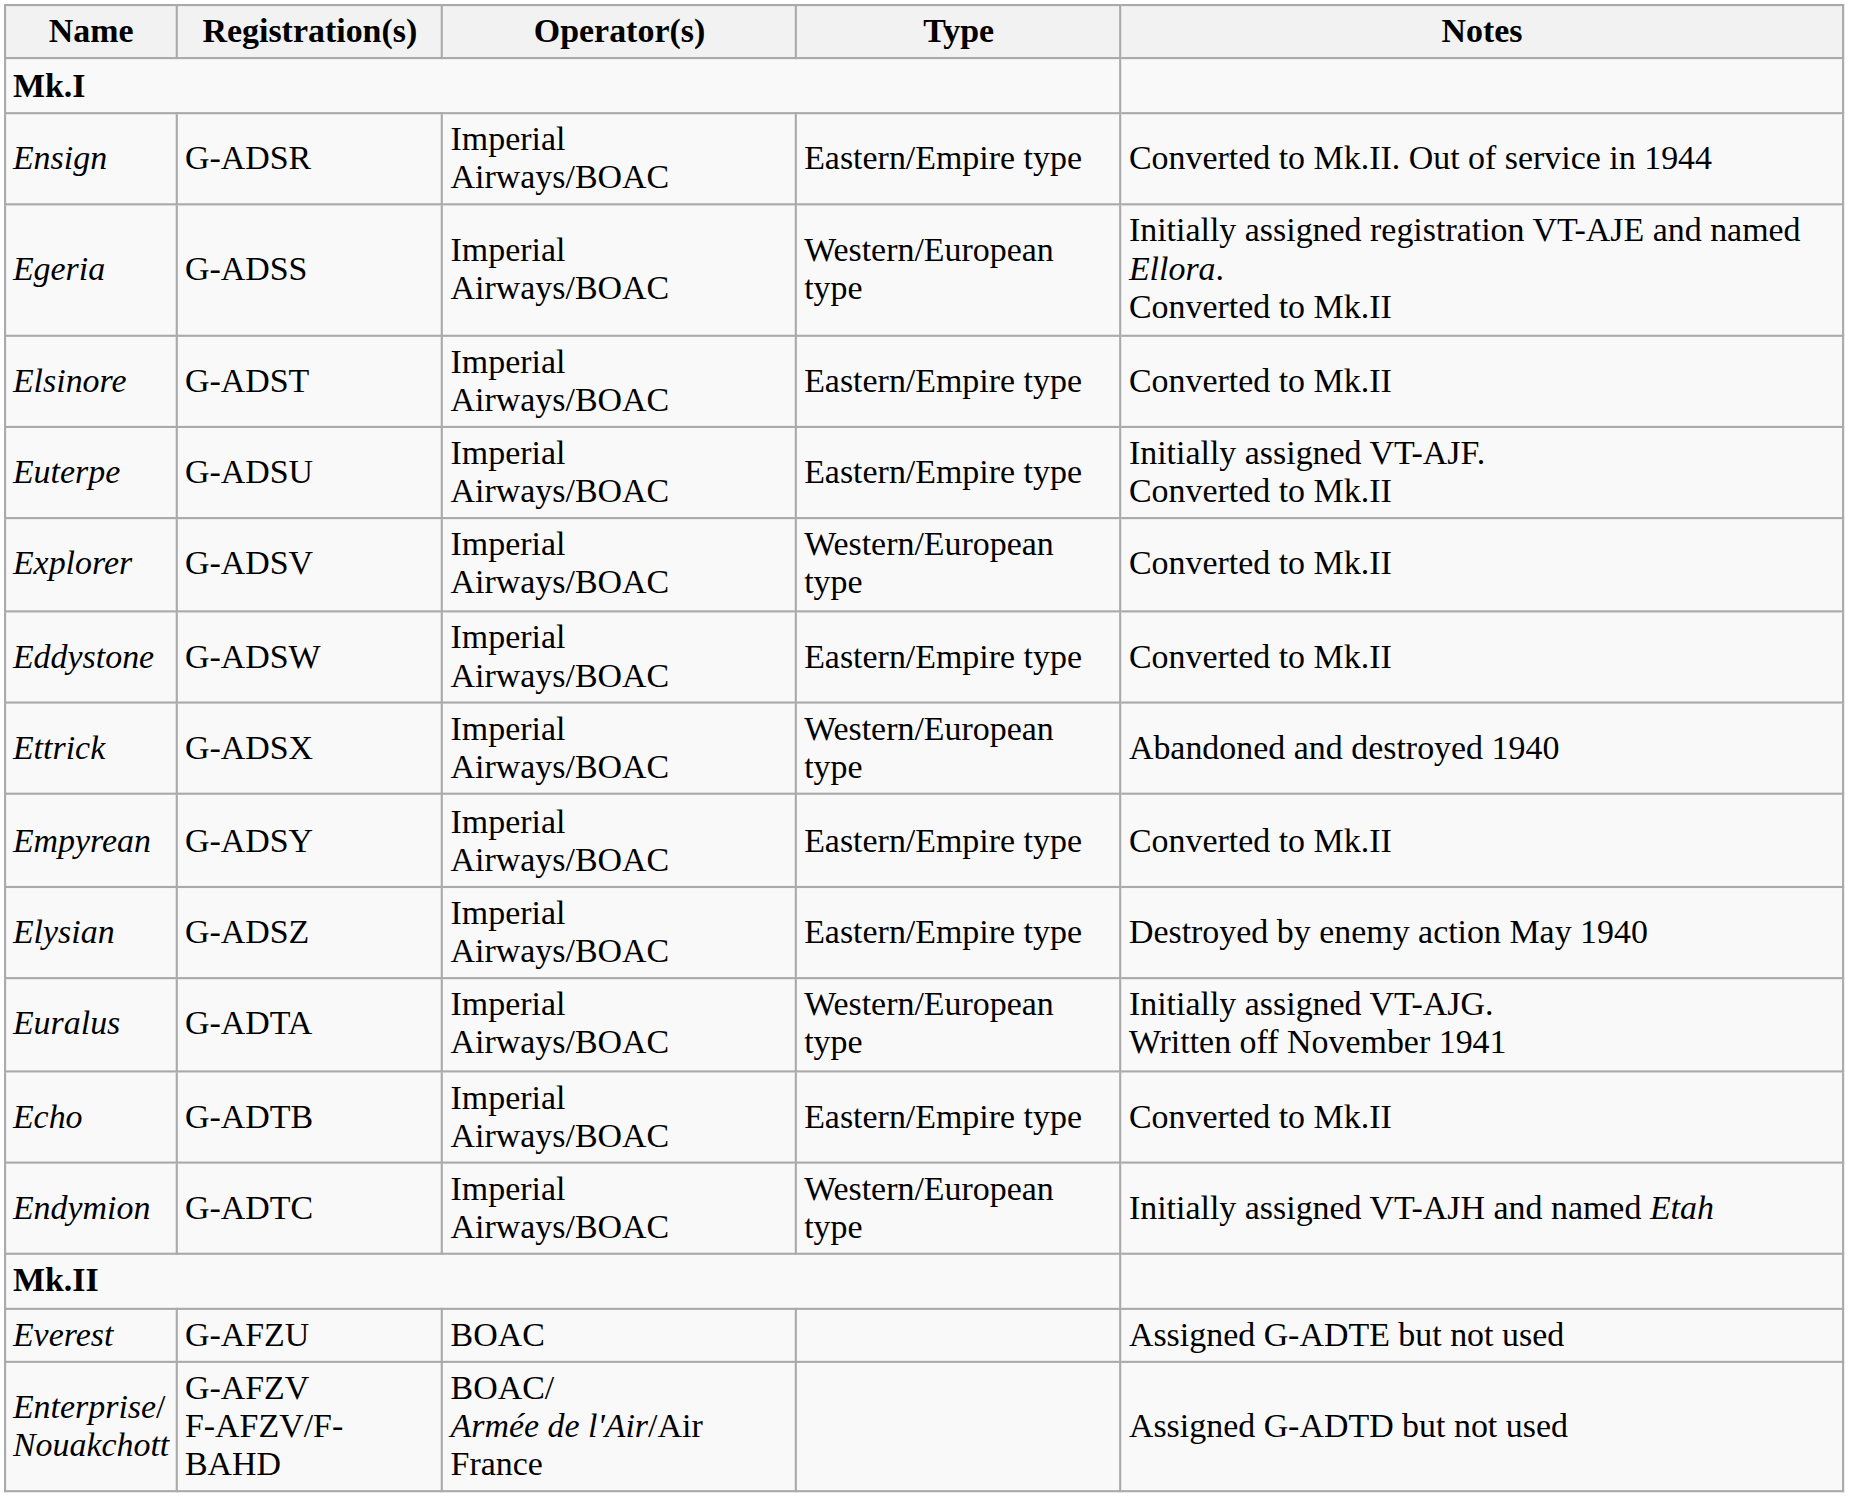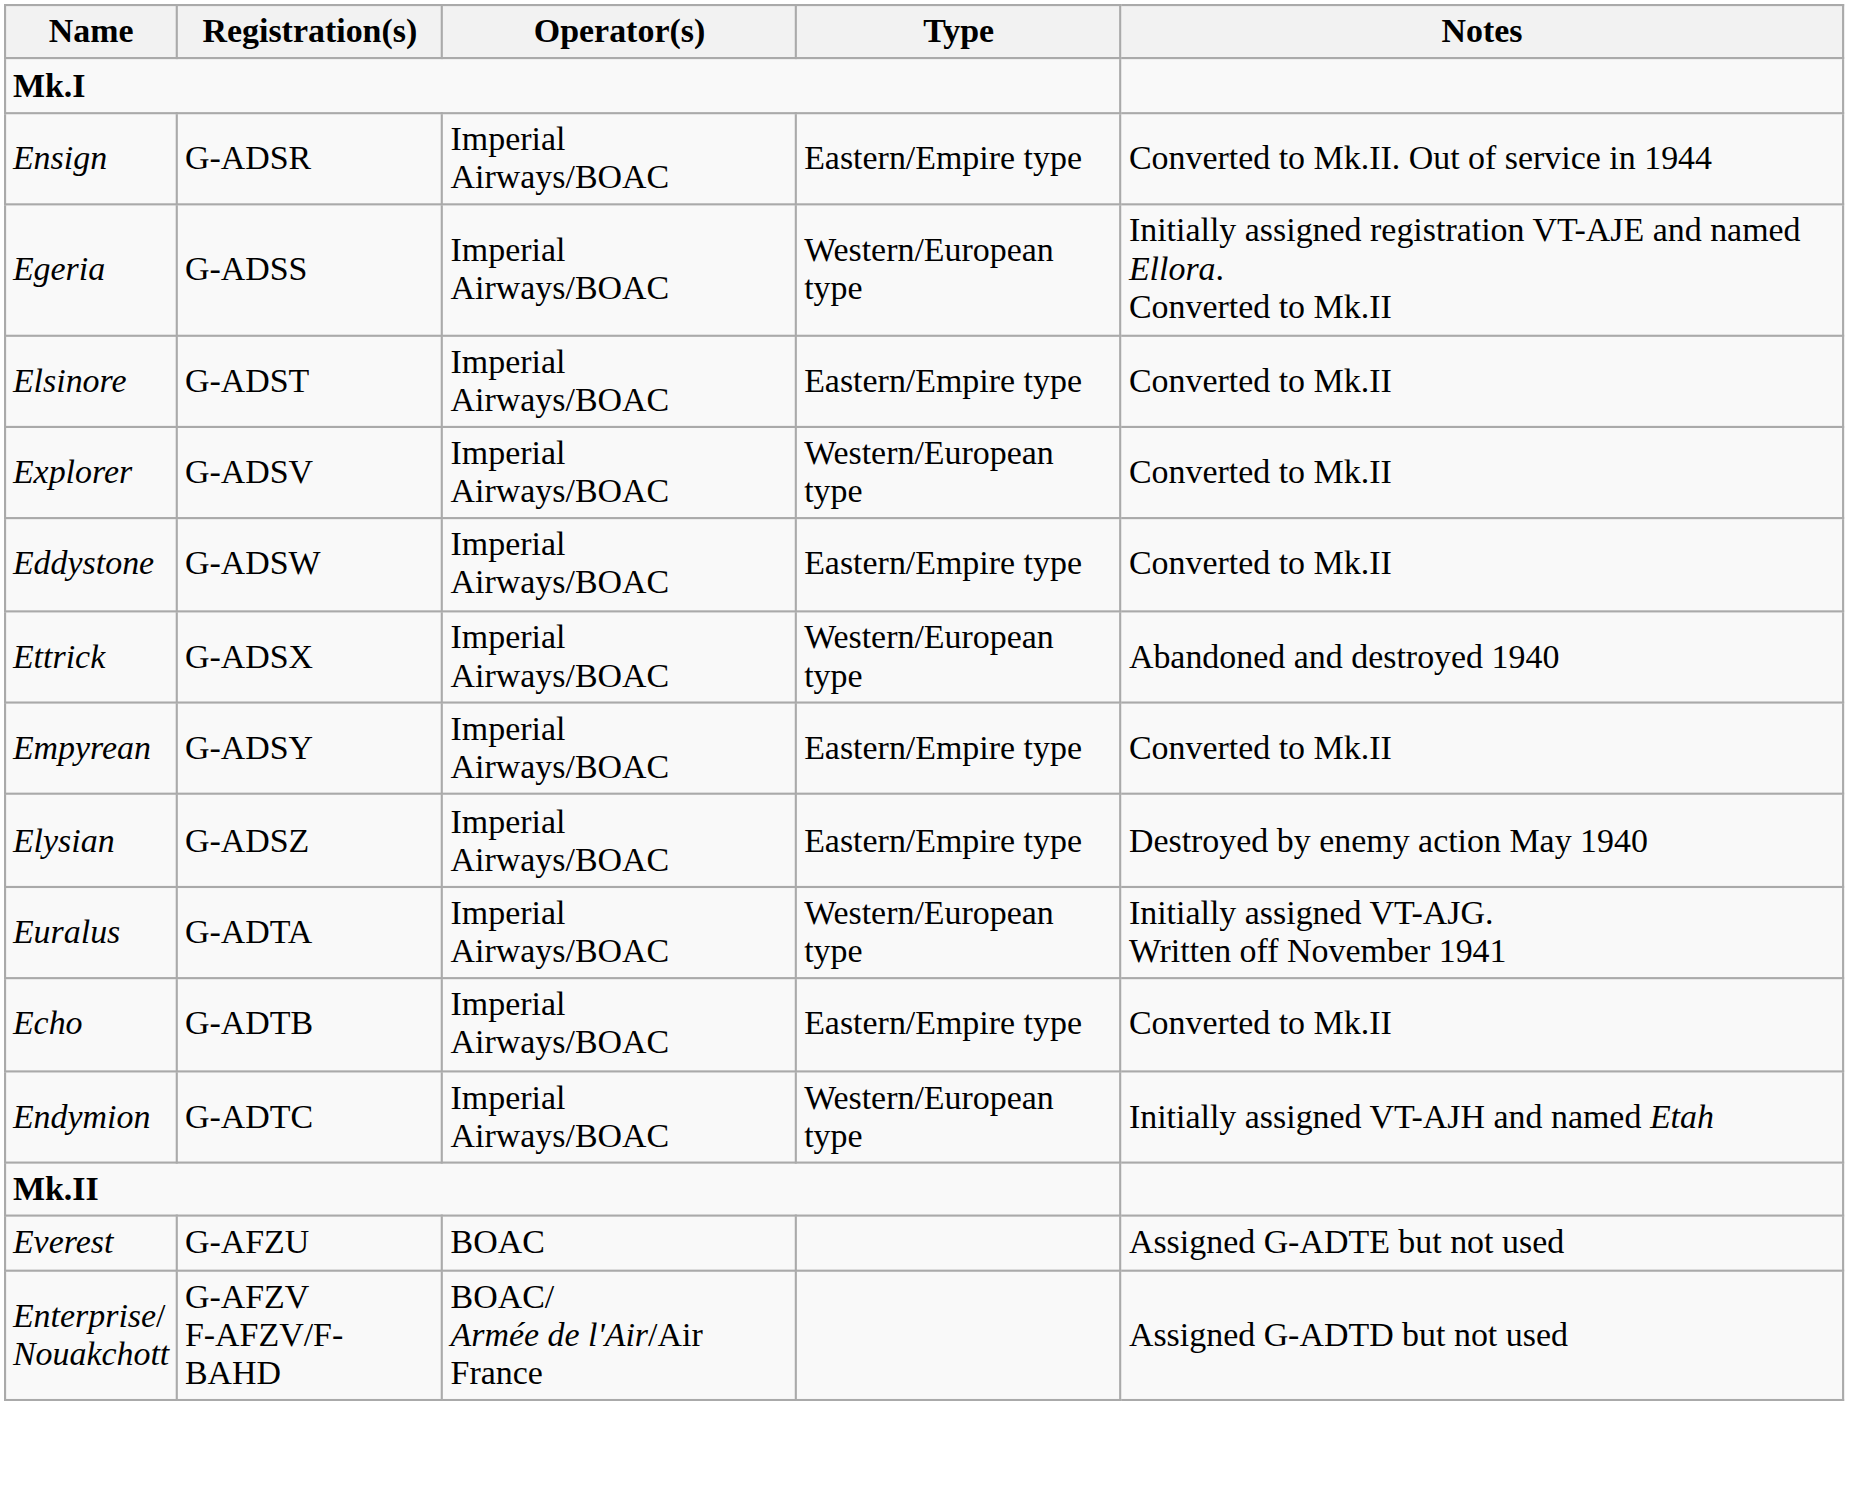- row: Euterpe | G-ADSU | Imperial Airways/BOAC | Eastern/Empire type | Initially assigned VT-AJF. Converted to Mk.II
